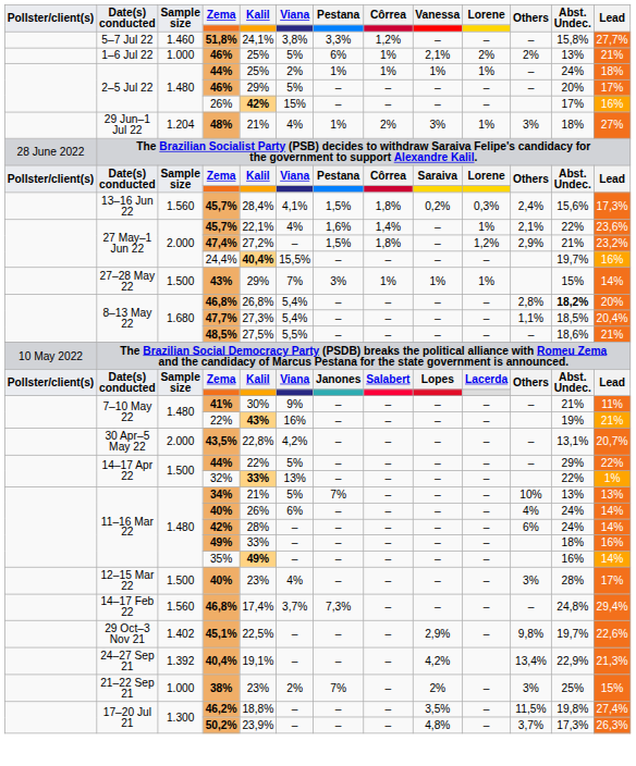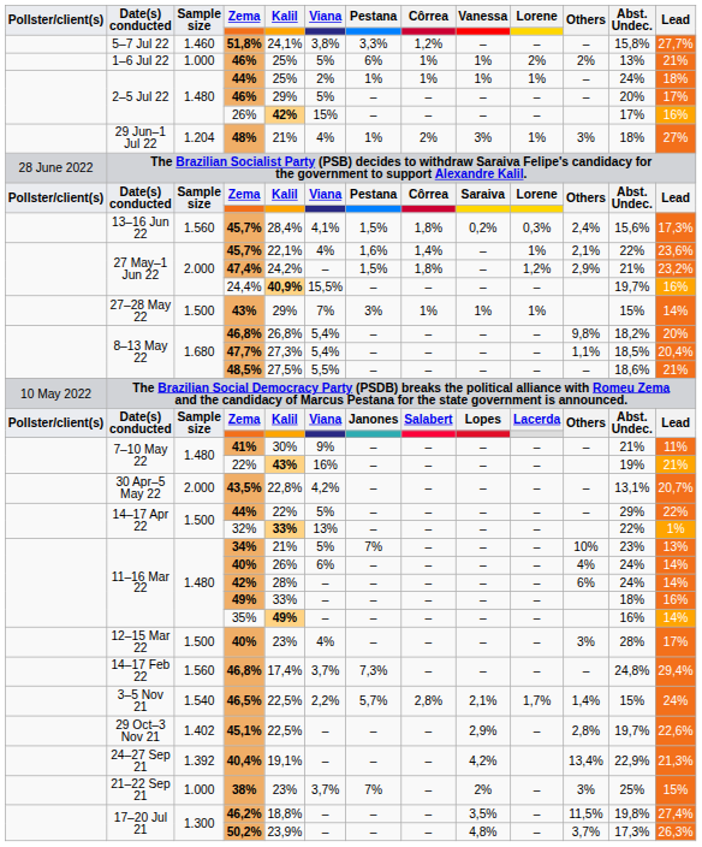1–6 Jul 22 / 46% | Vanessa: 2,1% -> 1%
47,4% | Kalil: 27,2% -> 24,2%
24,4% | Kalil: 40,4% -> 40,9%
8–13 May 22 / 46,8% | Others: 2,8% -> 9,8%
8–13 May 22 / 46,8% | Abst. Undec.: bold -> normal
34% | Abst. Undec.: 13% -> 23%
+ row: 3–5 Nov 21 | 1.540 | 46,5% | 22,5% | 2,2% | 5,7% | 2,8% | 2,1% | 1,7% | 1,4% | 15% | 24%
45,1% | Others: 9,8% -> 2,8%
38% | Viana: 2% -> 3,7%
